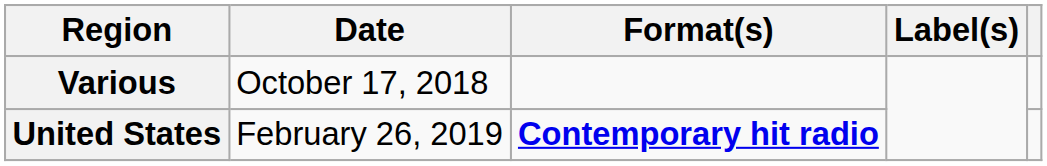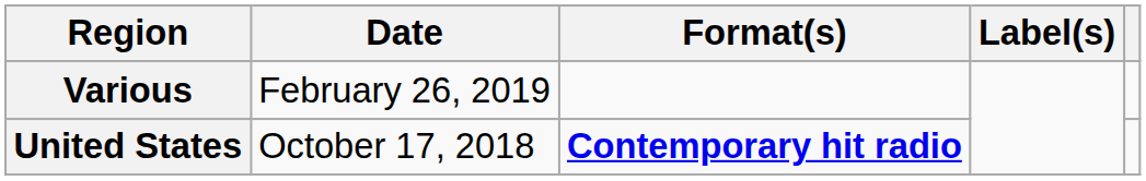Various | Date: October 17, 2018 -> February 26, 2019
United States | Date: February 26, 2019 -> October 17, 2018
